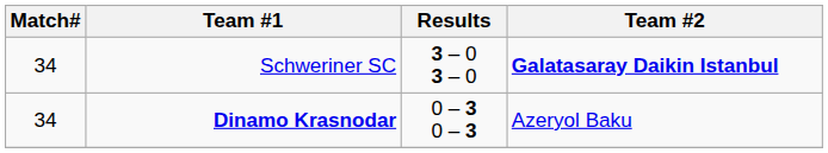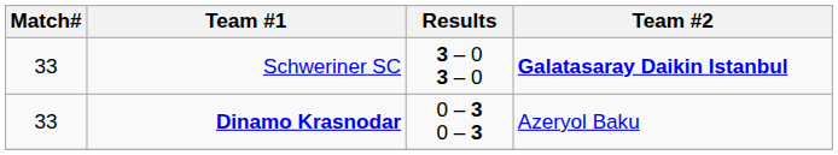Schweriner SC | Match#: 34 -> 33
Dinamo Krasnodar | Match#: 34 -> 33
